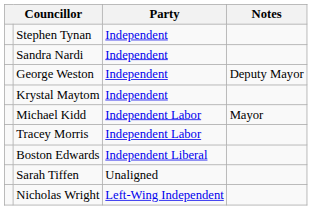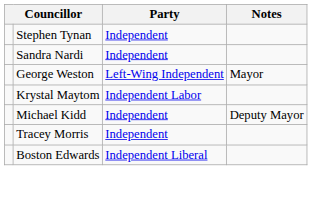George Weston | Party: Independent -> Left-Wing Independent
George Weston | Notes: Deputy Mayor -> Mayor
Krystal Maytom | Party: Independent -> Independent Labor
Michael Kidd | Party: Independent Labor -> Independent
Michael Kidd | Notes: Mayor -> Deputy Mayor
Tracey Morris | Party: Independent Labor -> Independent
- row: Sarah Tiffen | Unaligned
- row: Nicholas Wright | Left-Wing Independent
